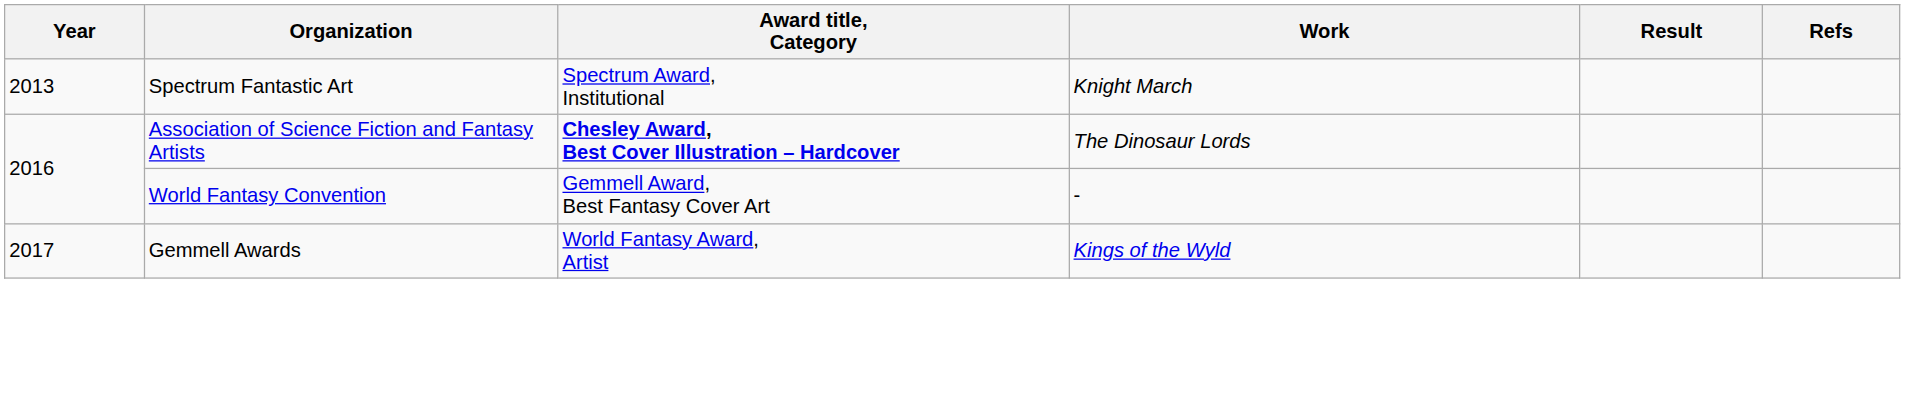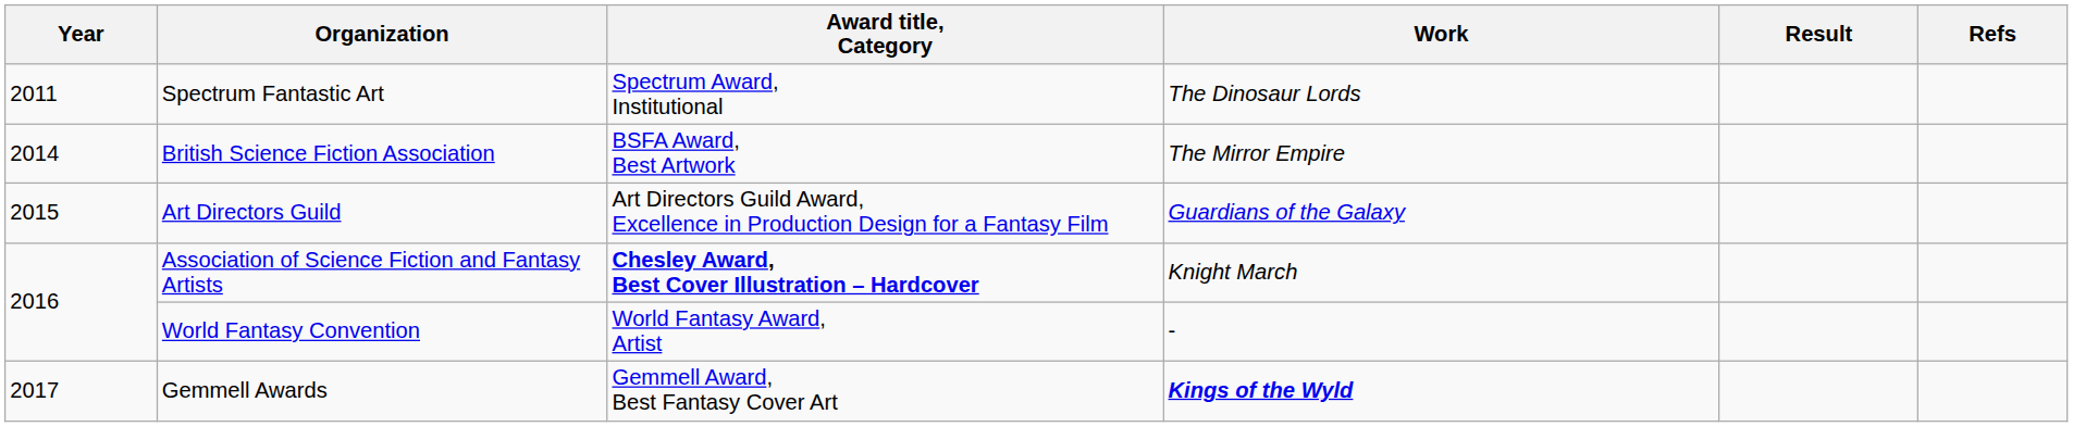Spectrum Fantastic Art | Year: 2013 -> 2011
Spectrum Fantastic Art | Work: Knight March -> The Dinosaur Lords
+ row: 2014 | British Science Fiction Association | BSFA Award, Best Artwork | The Mirror Empire
+ row: 2015 | Art Directors Guild | Art Directors Guild Award, Excellence in Production Design for a Fantasy Film | Guardians of the Galaxy
Association of Science Fiction and Fantasy Artists | Work: The Dinosaur Lords -> Knight March
World Fantasy Convention | Award title, Category: Gemmell Award, Best Fantasy Cover Art -> World Fantasy Award, Artist
Gemmell Awards | Award title, Category: World Fantasy Award, Artist -> Gemmell Award, Best Fantasy Cover Art
Gemmell Awards | Work: normal -> bold
